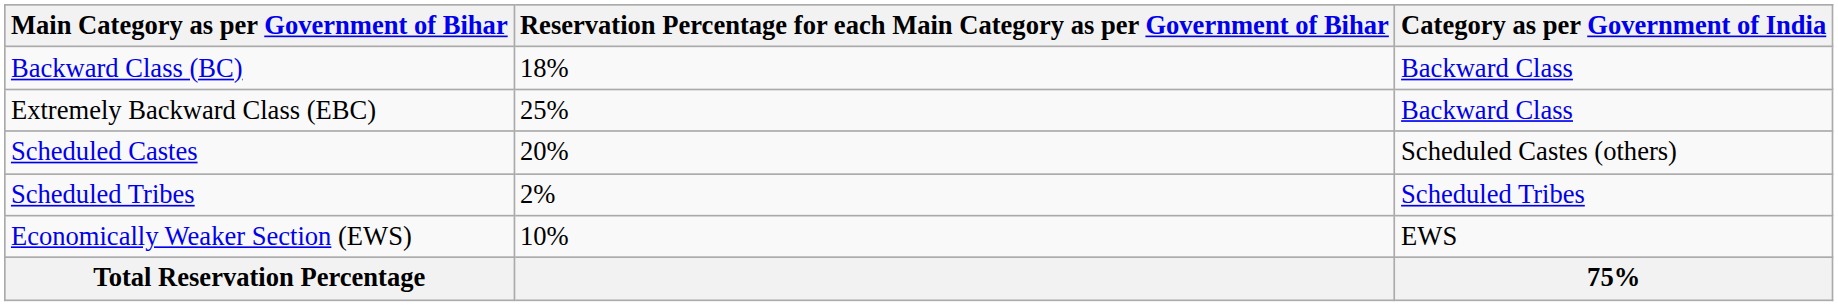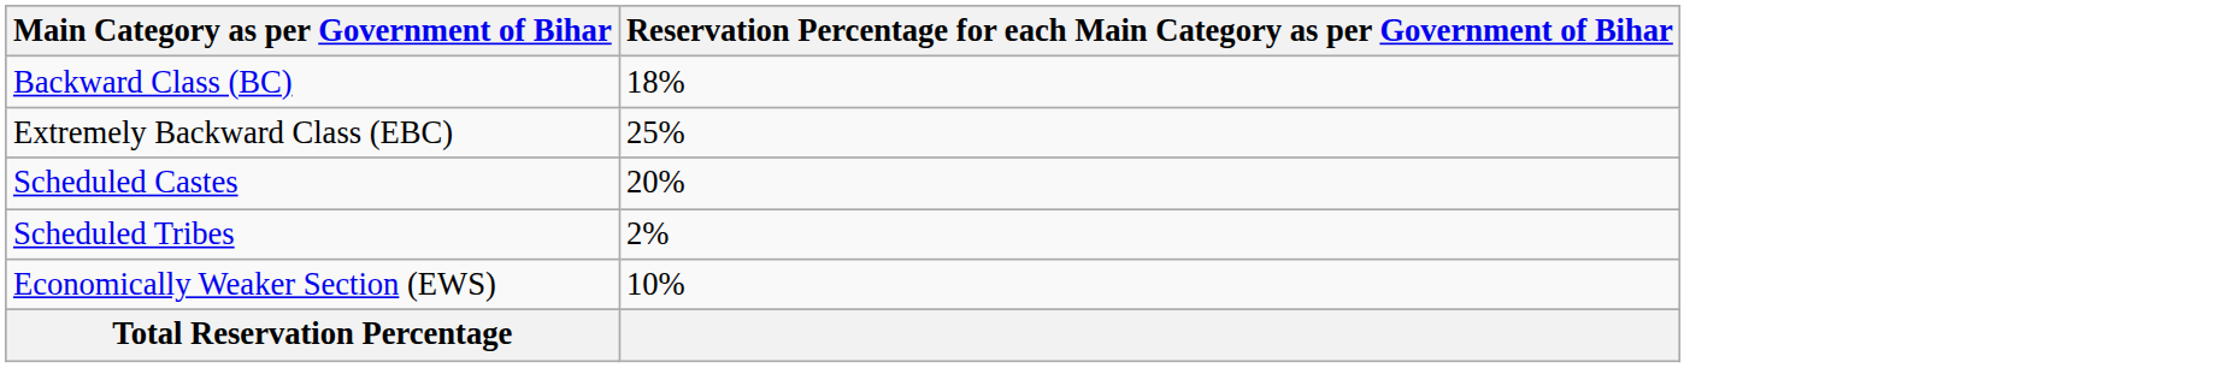- column: Category as per Government of India | Backward Class | Backward Class | Scheduled Castes (others) | Scheduled Tribes | EWS | 75%
